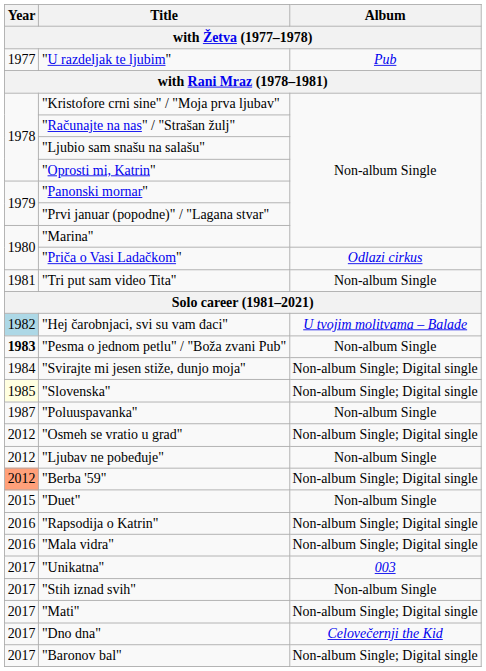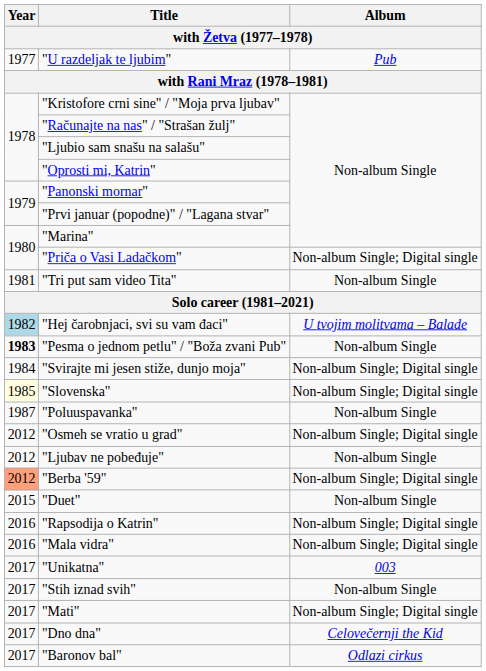"Priča o Vasi Ladačkom" | Album / with Žetva (1977–1978): Odlazi cirkus -> Non-album Single; Digital single
"Baronov bal" | Album / with Žetva (1977–1978): Non-album Single; Digital single -> Odlazi cirkus
